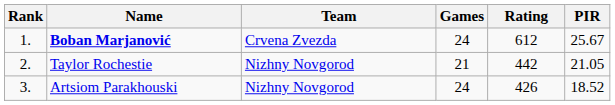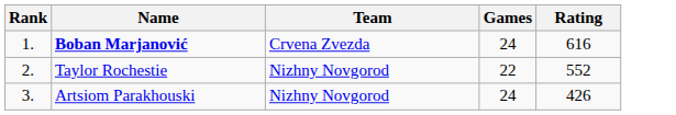- column: PIR | 25.67 | 21.05 | 18.52
Boban Marjanović | Rating: 612 -> 616
Taylor Rochestie | Games: 21 -> 22
Taylor Rochestie | Rating: 442 -> 552
